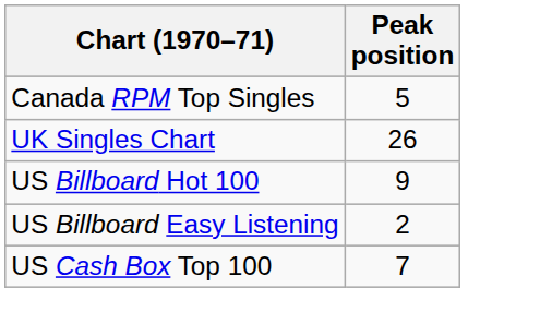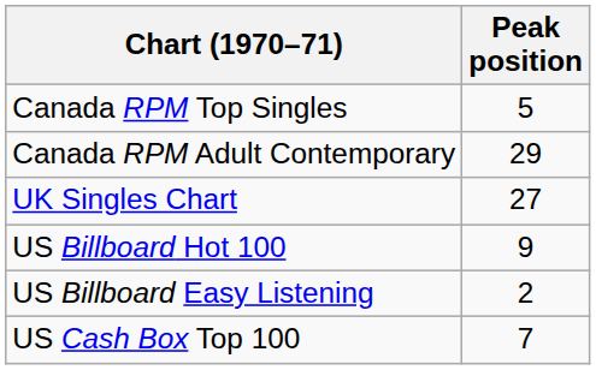+ row: Canada RPM Adult Contemporary | 29
UK Singles Chart | Peak position: 26 -> 27
